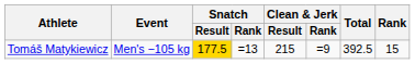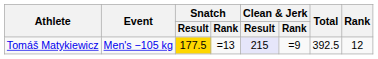Tomáš Matykiewicz | Clean & Jerk / Result: no background -> lavender background
Tomáš Matykiewicz | Rank: 15 -> 12
